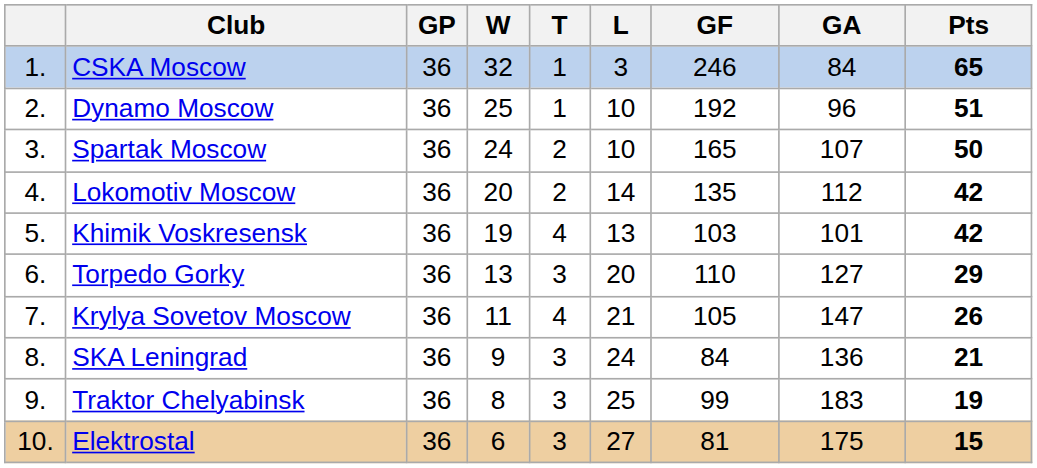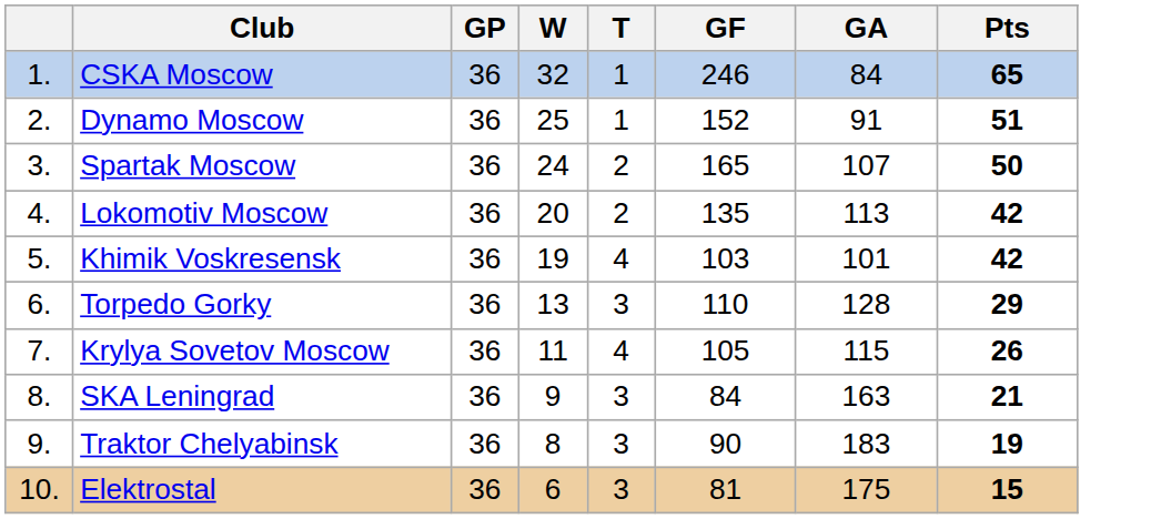- column: L | 3 | 10 | 10 | 14 | 13 | 20 | 21 | 24 | 25 | 27
Dynamo Moscow | GF: 192 -> 152
Dynamo Moscow | GA: 96 -> 91
Lokomotiv Moscow | GA: 112 -> 113
Torpedo Gorky | GA: 127 -> 128
Krylya Sovetov Moscow | GA: 147 -> 115
SKA Leningrad | GA: 136 -> 163
Traktor Chelyabinsk | GF: 99 -> 90
